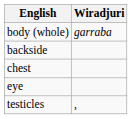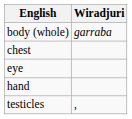- row: backside
+ row: hand
